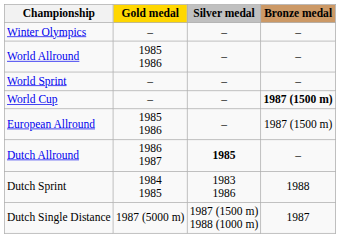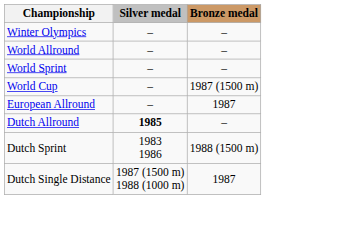- column: Gold medal | – | 1985 1986 | – | – | 1985 1986 | 1986 1987 | 1984 1985 | 1987 (5000 m)
World Cup | Bronze medal: bold -> normal
European Allround | Bronze medal: 1987 (1500 m) -> 1987
Dutch Sprint | Bronze medal: 1988 -> 1988 (1500 m)
